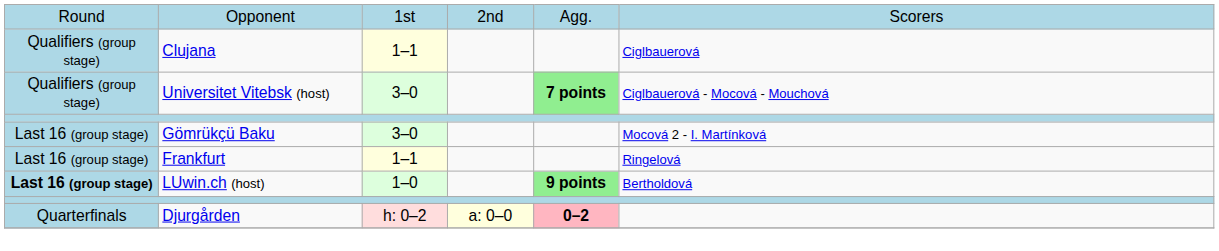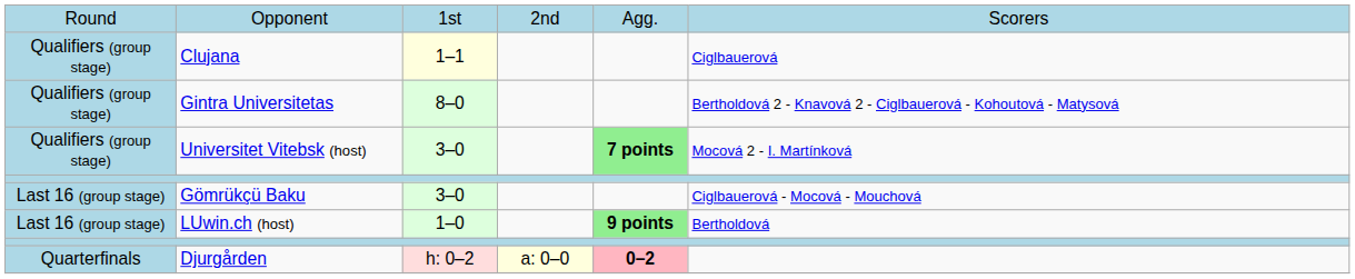+ row: Qualifiers (group stage) | Gintra Universitetas | 8–0 | Bertholdová 2 - Knavová 2 - Ciglbauerová - Kohoutová - Matysová
Universitet Vitebsk (host) | column 6: Ciglbauerová - Mocová - Mouchová -> Mocová 2 - I. Martínková
Gömrükçü Baku | column 6: Mocová 2 - I. Martínková -> Ciglbauerová - Mocová - Mouchová
- row: Last 16 (group stage) | Frankfurt | 1–1 | Ringelová
LUwin.ch (host) | column 1: bold -> normal
